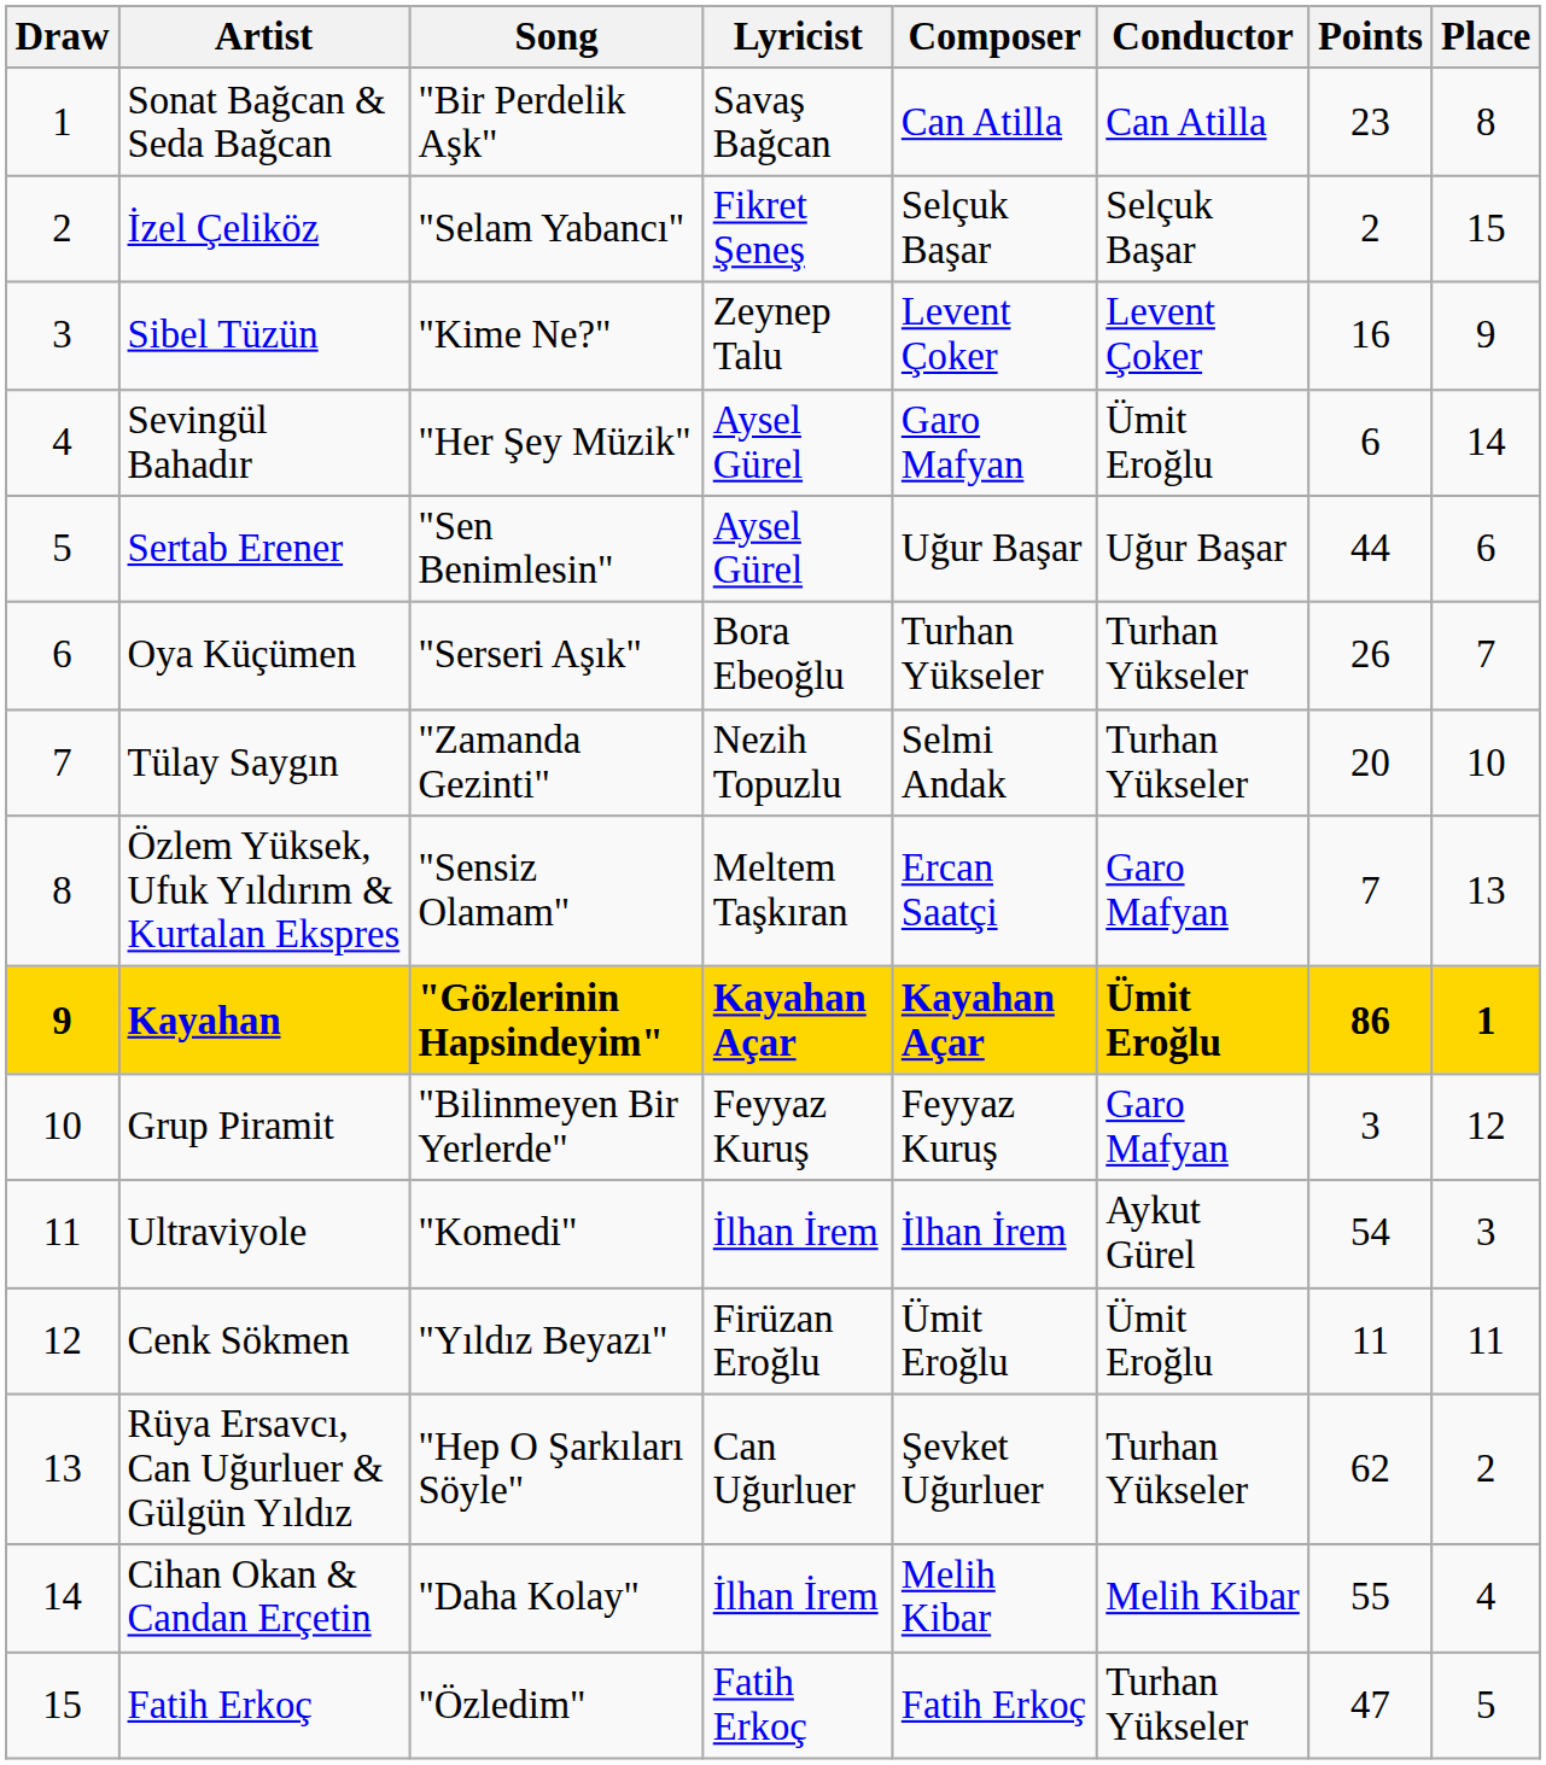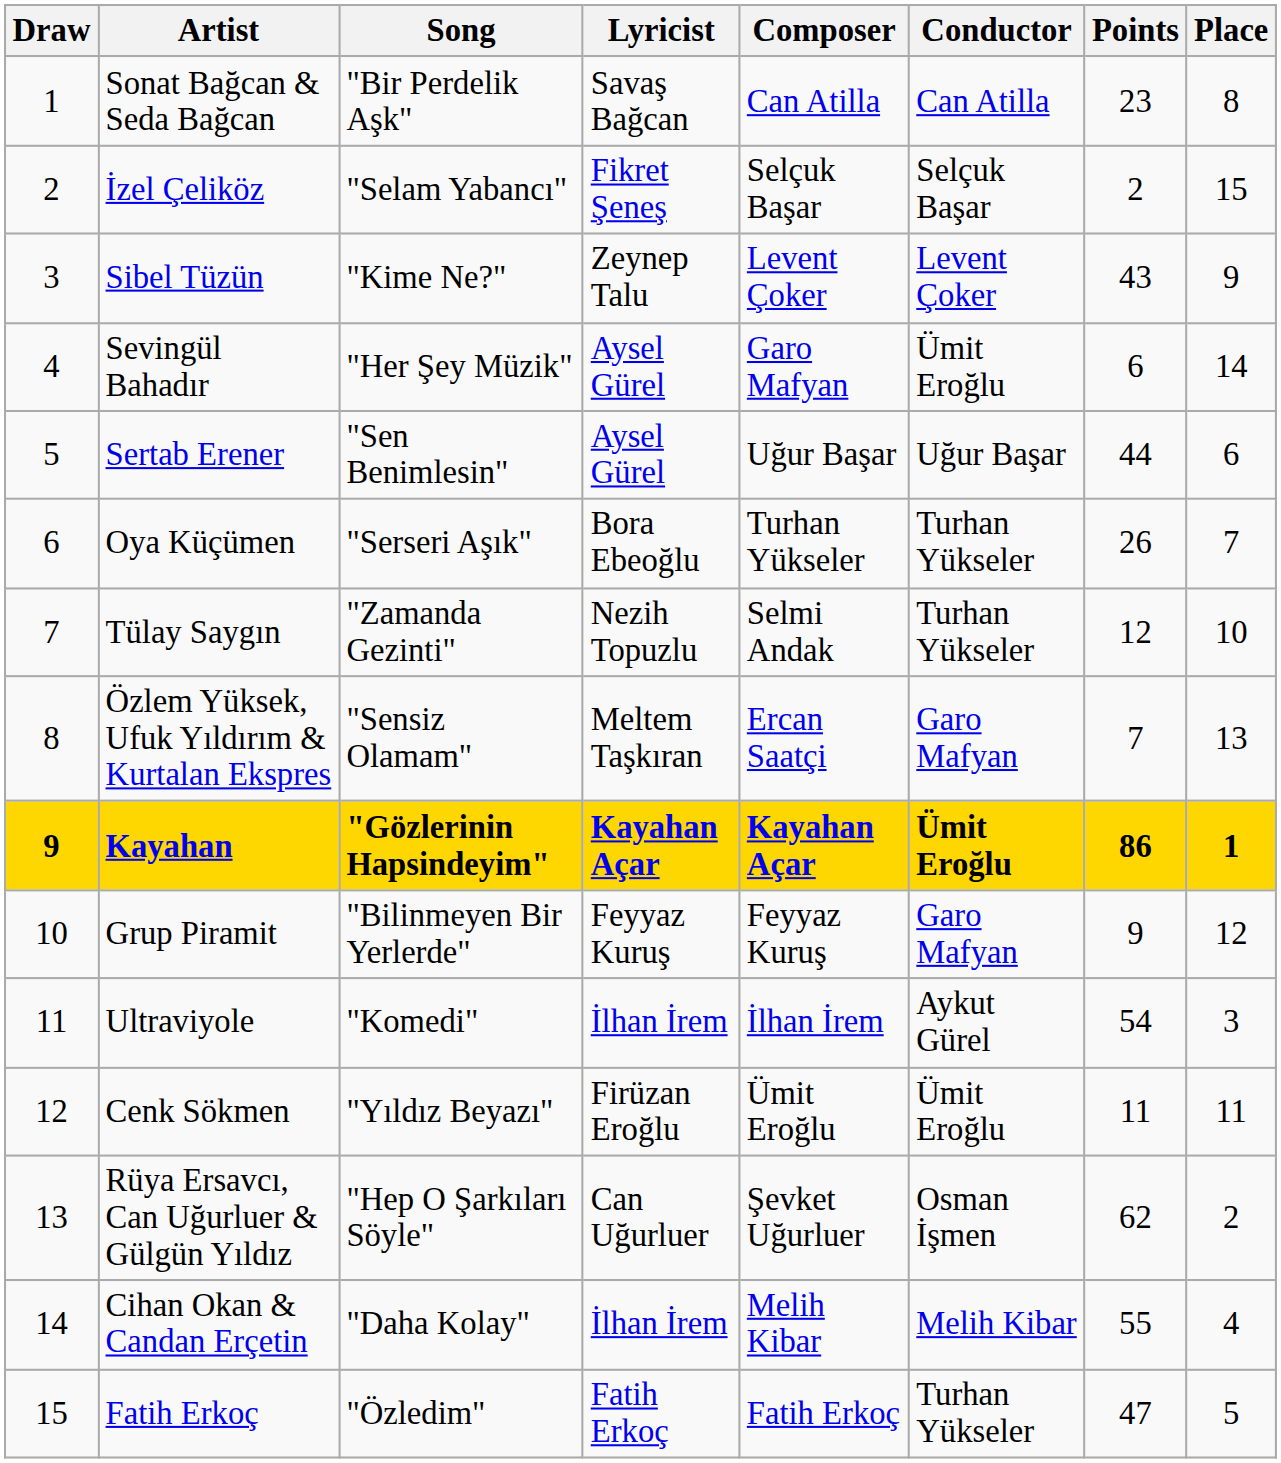Sibel Tüzün | Points: 16 -> 43
Tülay Saygın | Points: 20 -> 12
Grup Piramit | Points: 3 -> 9
Rüya Ersavcı, Can Uğurluer & Gülgün Yıldız | Conductor: Turhan Yükseler -> Osman İşmen
